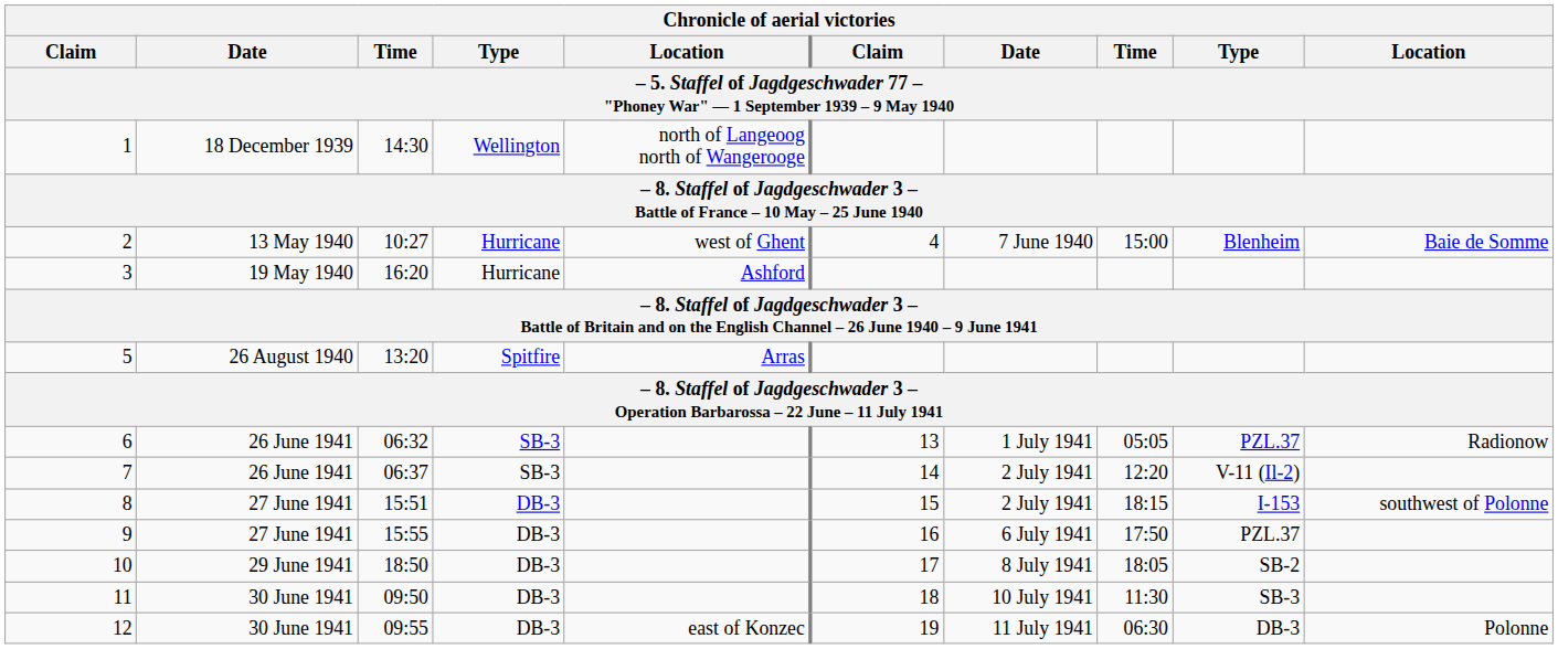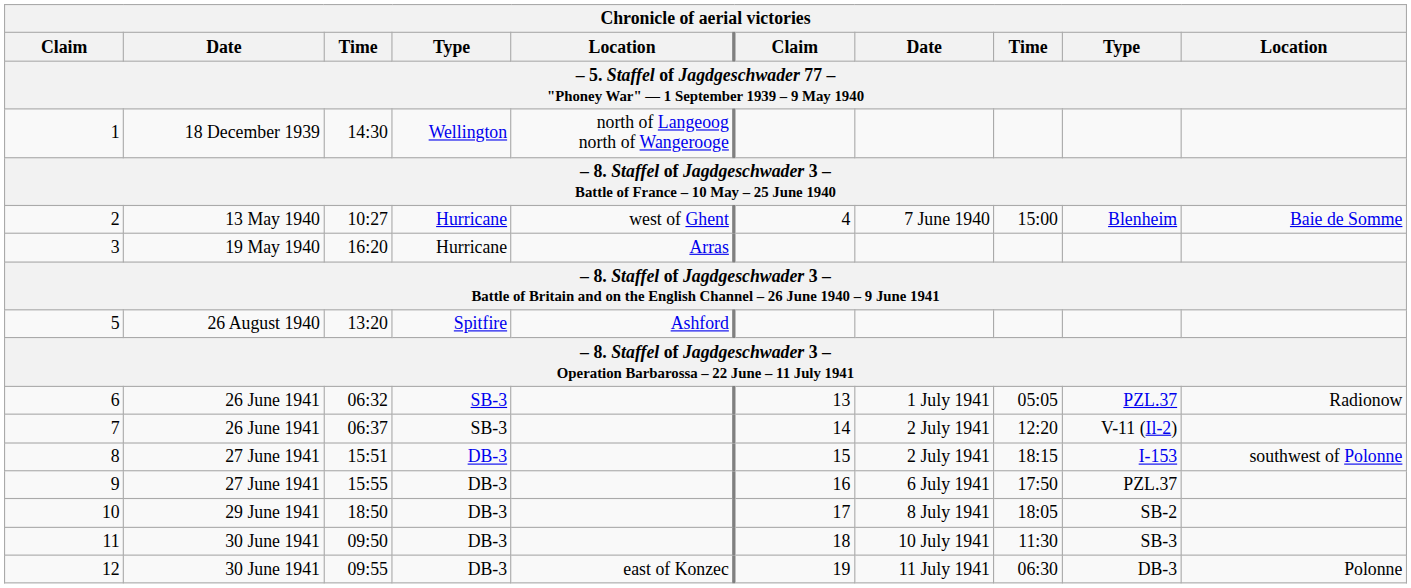3 | column 5: Ashford -> Arras
5 | column 5: Arras -> Ashford
